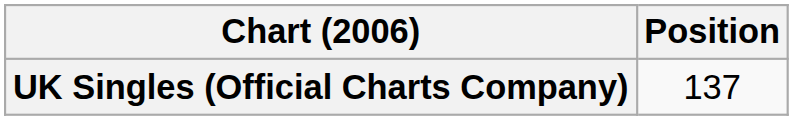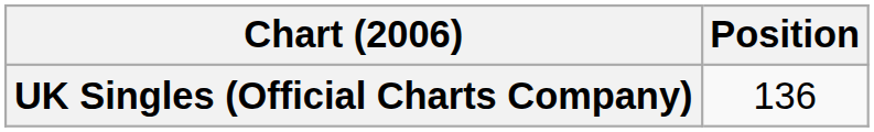UK Singles (Official Charts Company) | Position: 137 -> 136
